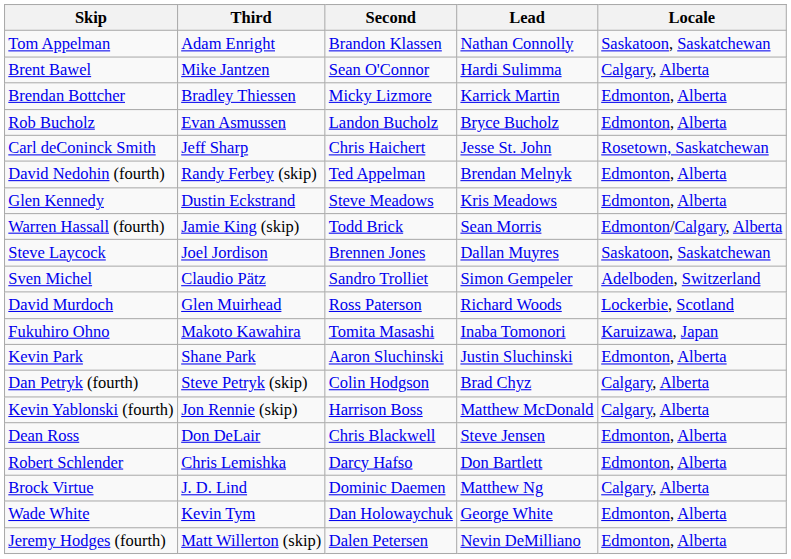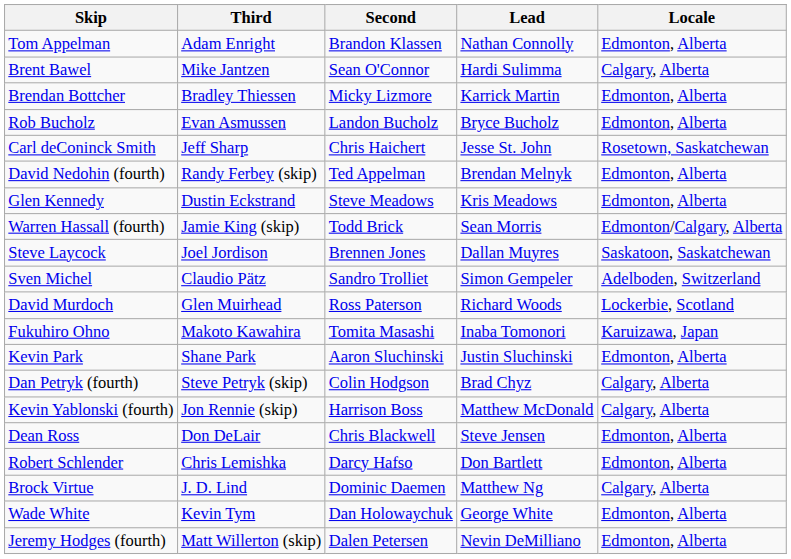Tom Appelman | Locale: Saskatoon, Saskatchewan -> Edmonton, Alberta
